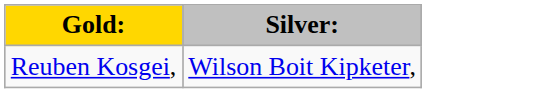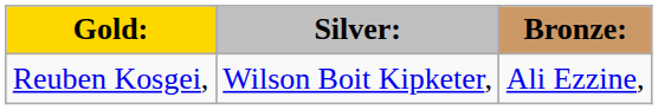+ column: Bronze: | Ali Ezzine,
